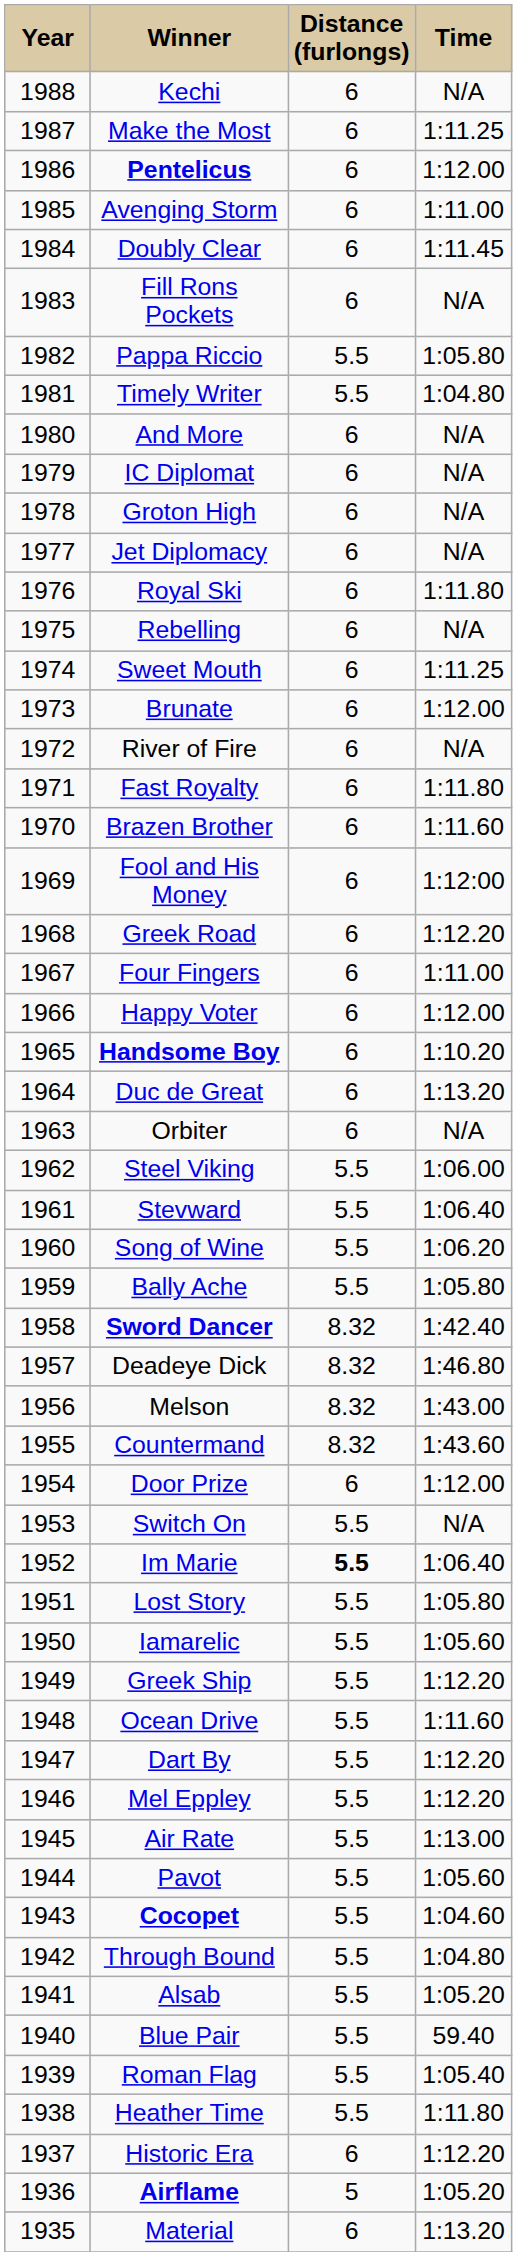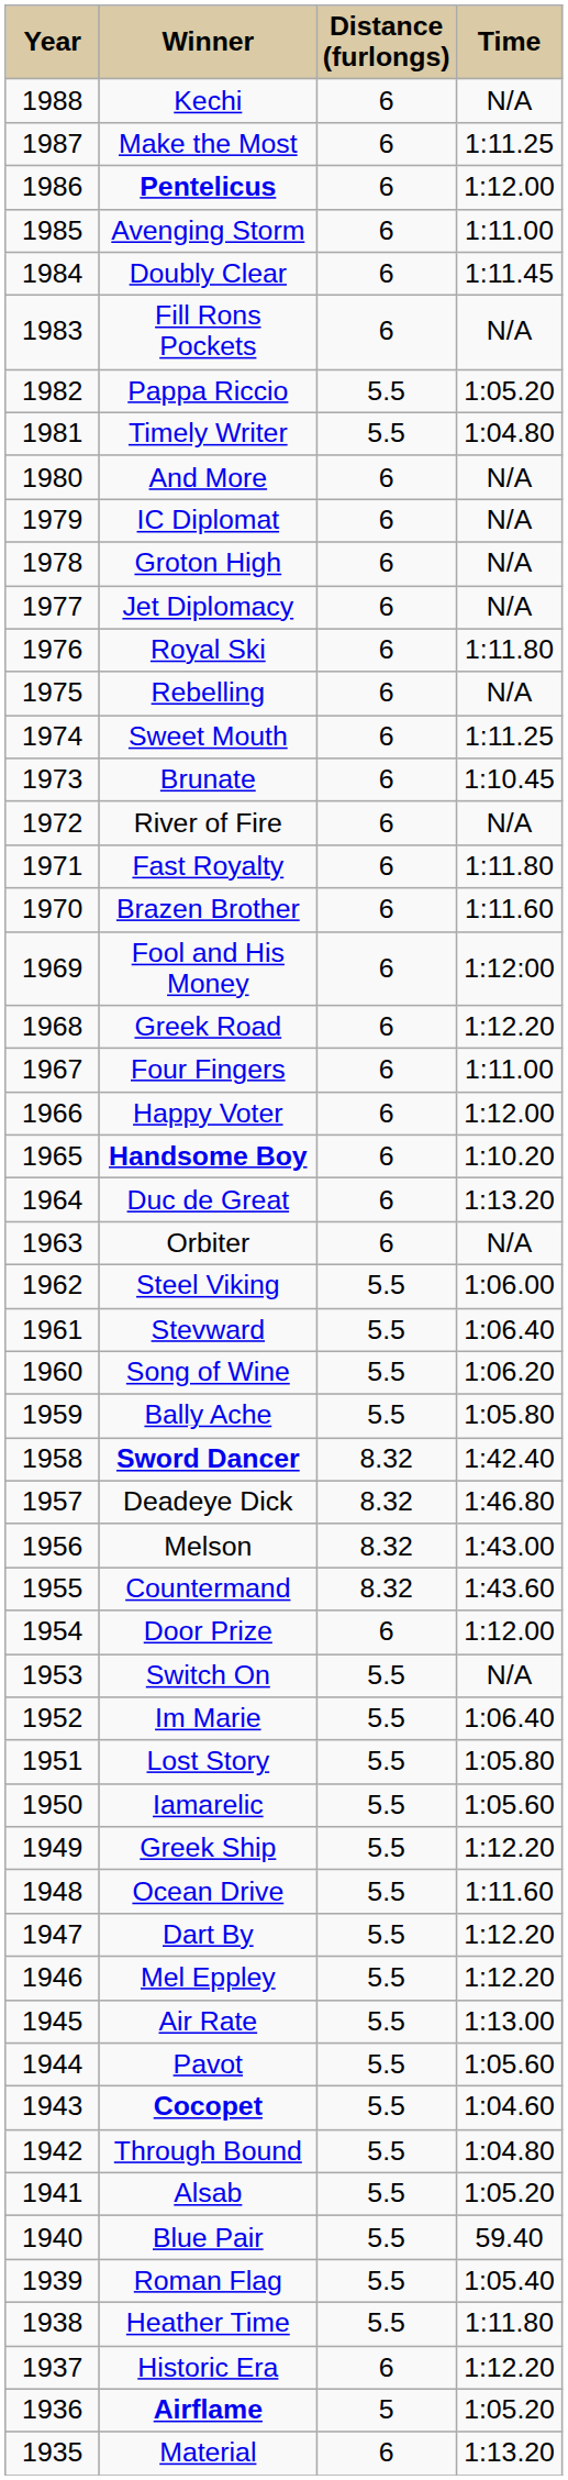Pappa Riccio | Time: 1:05.80 -> 1:05.20
Brunate | Time: 1:12.00 -> 1:10.45
Im Marie | Distance (furlongs): bold -> normal
